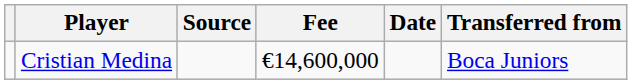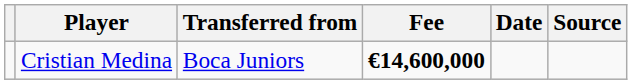columns swapped: Transferred from <-> Source
Cristian Medina | Fee: normal -> bold
